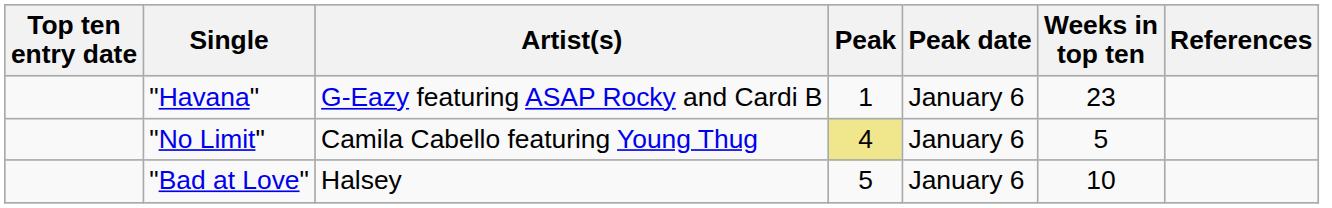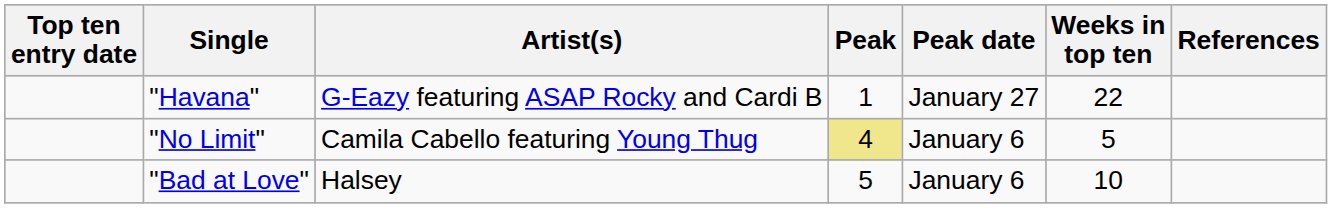"Havana" | Peak date: January 6 -> January 27
"Havana" | Weeks in top ten: 23 -> 22
